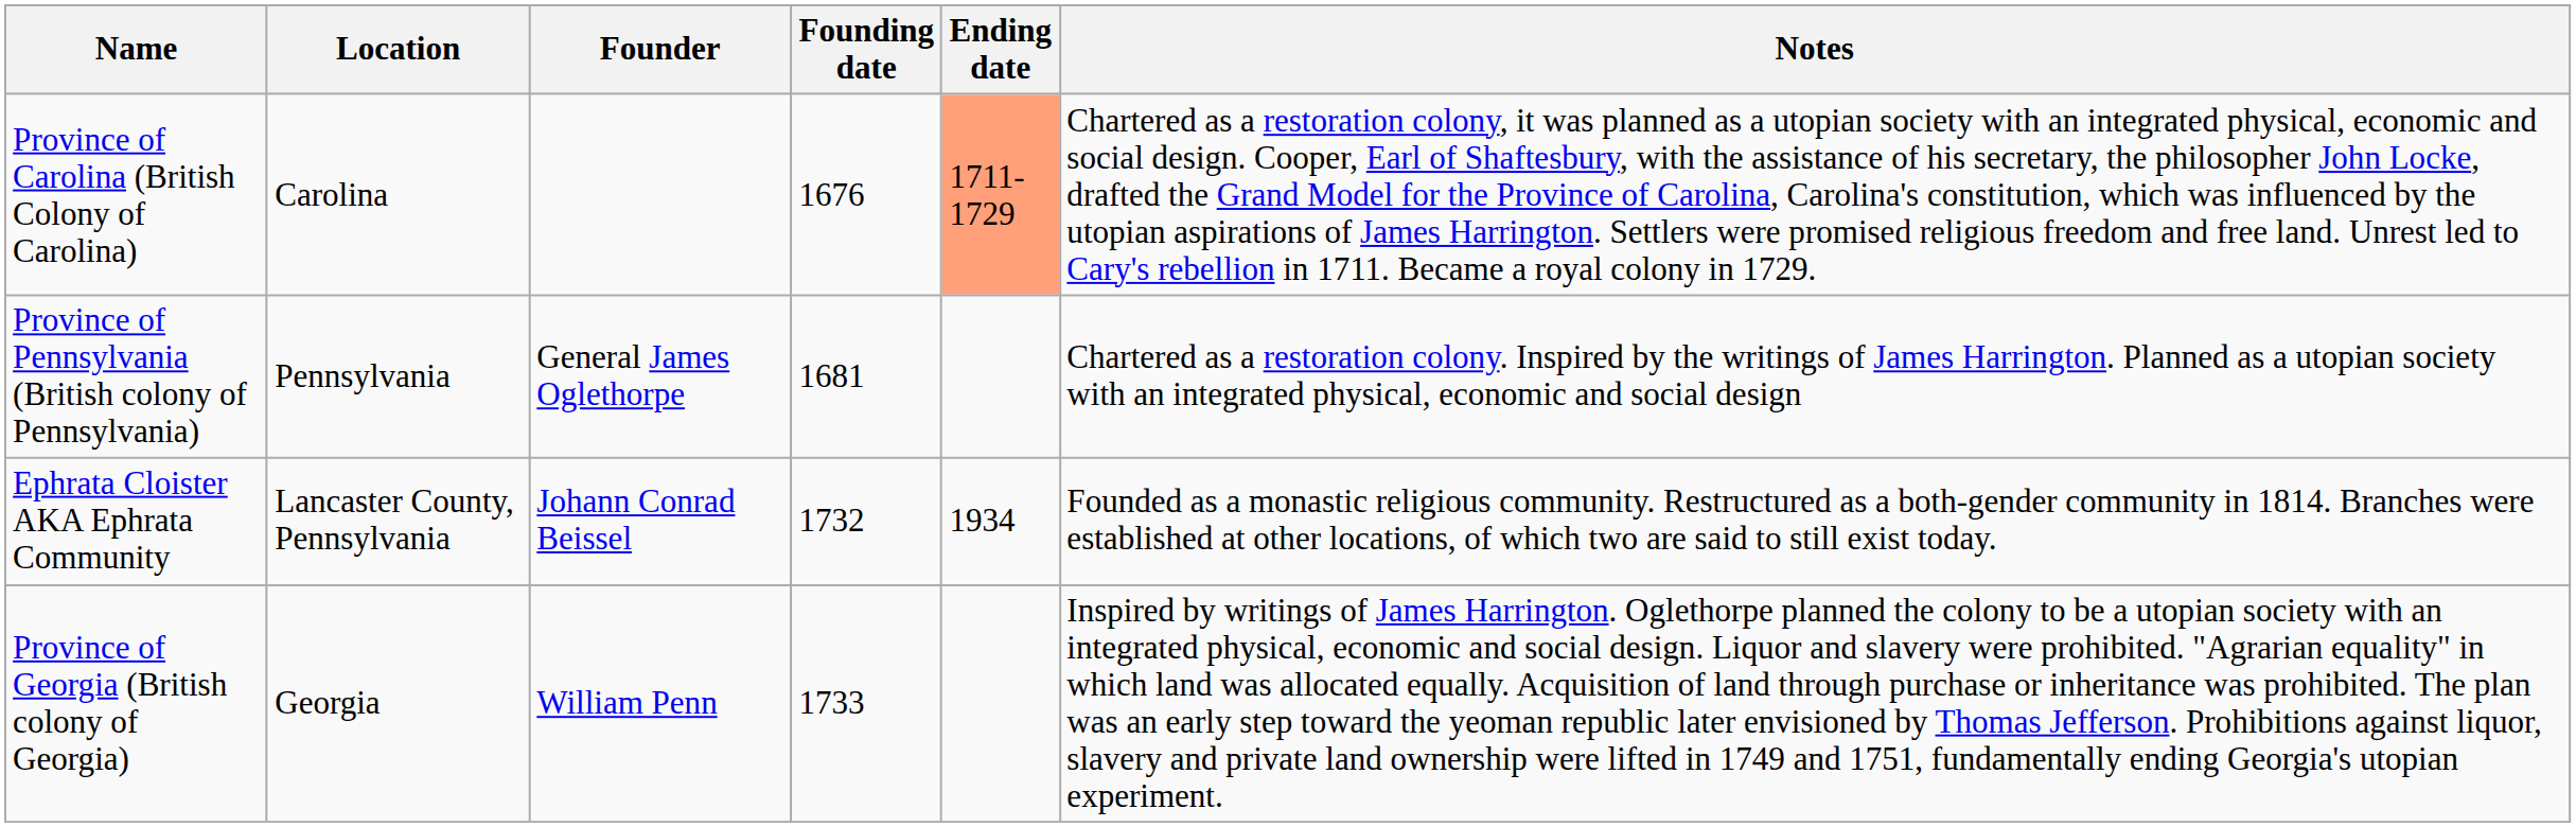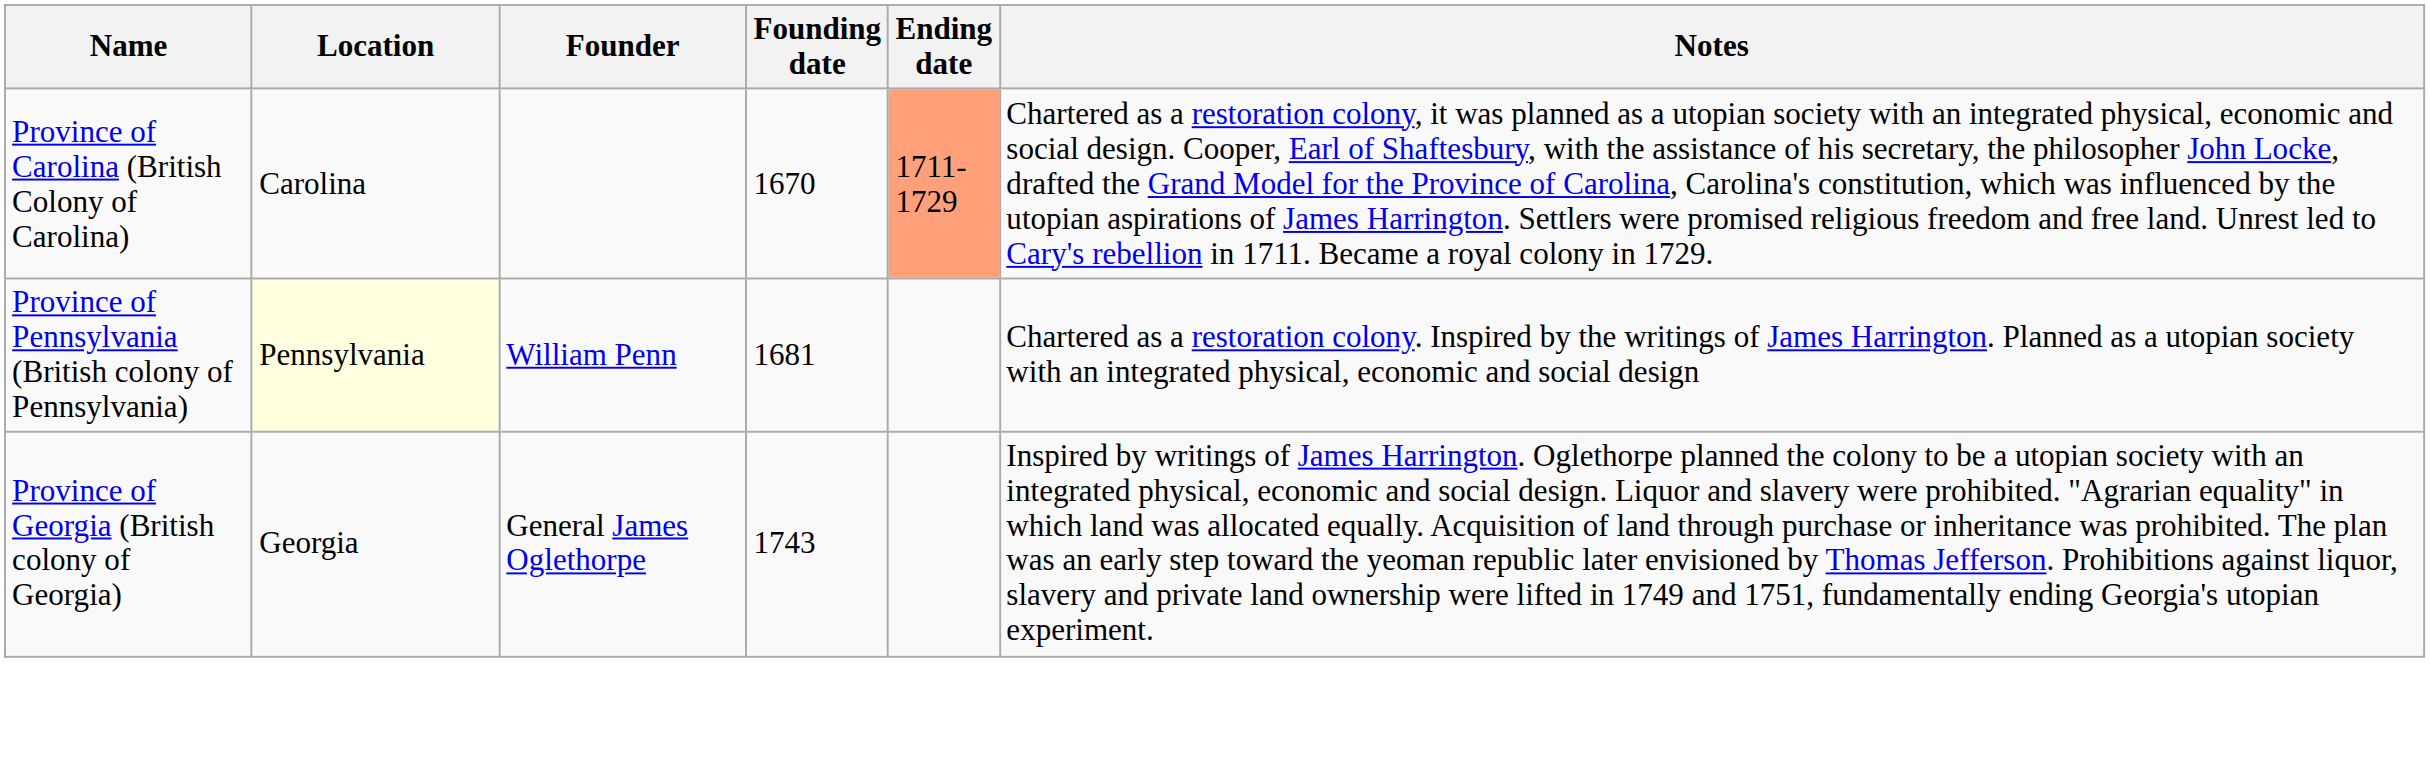Province of Carolina (British Colony of Carolina) | Founding date: 1676 -> 1670
Province of Pennsylvania (British colony of Pennsylvania) | Location: no background -> lightyellow background
Province of Pennsylvania (British colony of Pennsylvania) | Founder: General James Oglethorpe -> William Penn
- row: Ephrata Cloister AKA Ephrata Community | Lancaster County, Pennsylvania | Johann Conrad Beissel | 1732 | 1934 | Founded as a monastic religious community. Restructured as a both-gender community in 1814. Branches were established at other locations, of which two are said to still exist today.
Province of Georgia (British colony of Georgia) | Founder: William Penn -> General James Oglethorpe
Province of Georgia (British colony of Georgia) | Founding date: 1733 -> 1743
